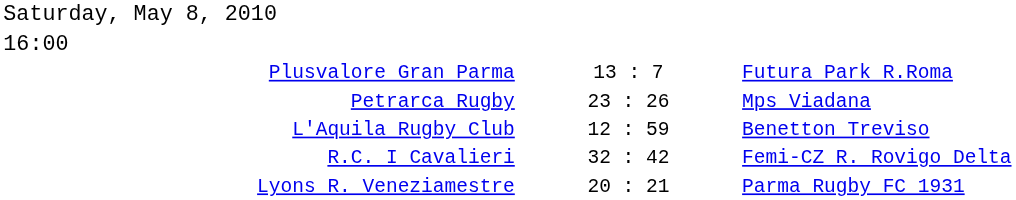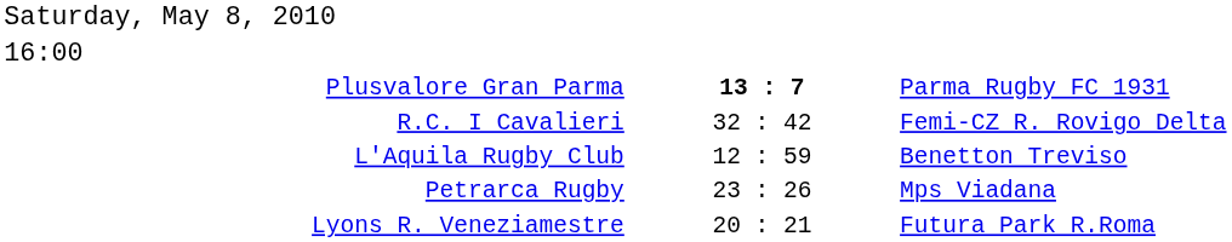Plusvalore Gran Parma | column 2: normal -> bold
Plusvalore Gran Parma | column 3: Futura Park R.Roma -> Parma Rugby FC 1931
rows swapped: Petrarca Rugby <-> R.C. I Cavalieri
Lyons R. Veneziamestre | column 3: Parma Rugby FC 1931 -> Futura Park R.Roma
